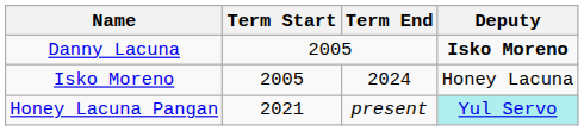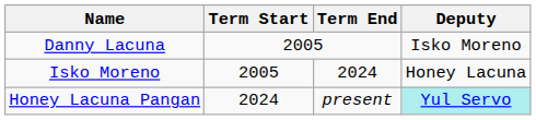Danny Lacuna | Deputy: bold -> normal
Honey Lacuna Pangan | Term Start: 2021 -> 2024
